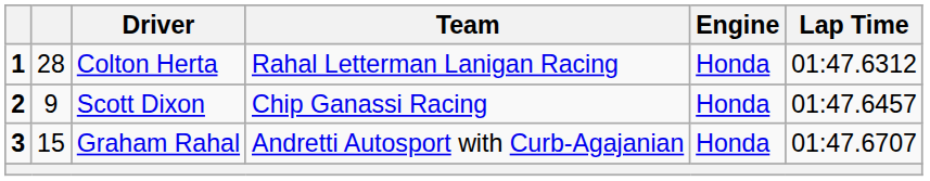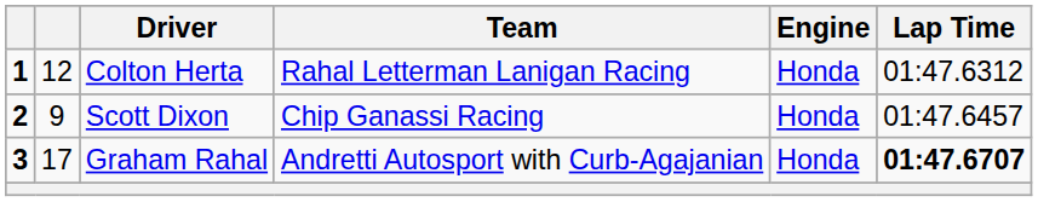Colton Herta | column 2: 28 -> 12
Graham Rahal | column 2: 15 -> 17
Graham Rahal | Lap Time: normal -> bold
